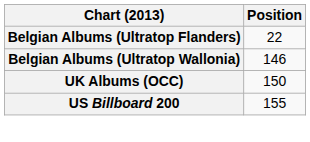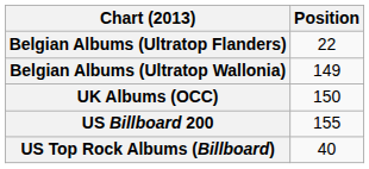Belgian Albums (Ultratop Wallonia) | Position: 146 -> 149
+ row: US Top Rock Albums (Billboard) | 40
